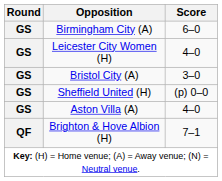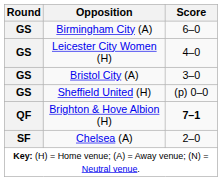- row: GS | Aston Villa (A) | 4–0
Brighton & Hove Albion (H) | Score: normal -> bold
+ row: SF | Chelsea (A) | 2–0
